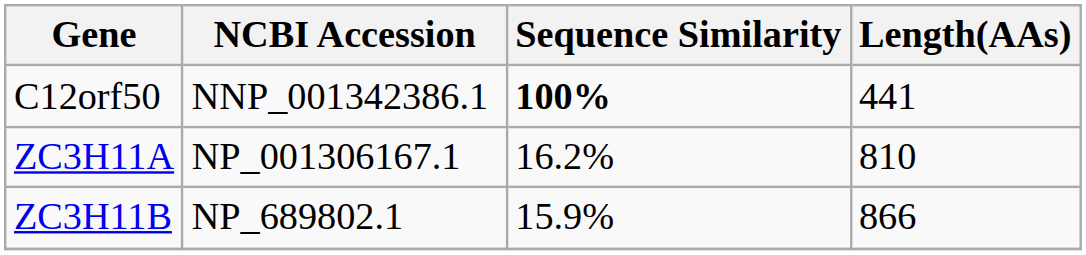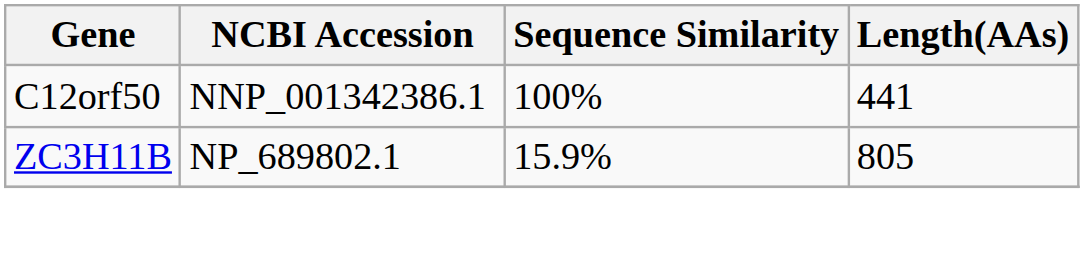C12orf50 | Sequence Similarity: bold -> normal
- row: ZC3H11A | NP_001306167.1 | 16.2% | 810
ZC3H11B | Length(AAs): 866 -> 805
